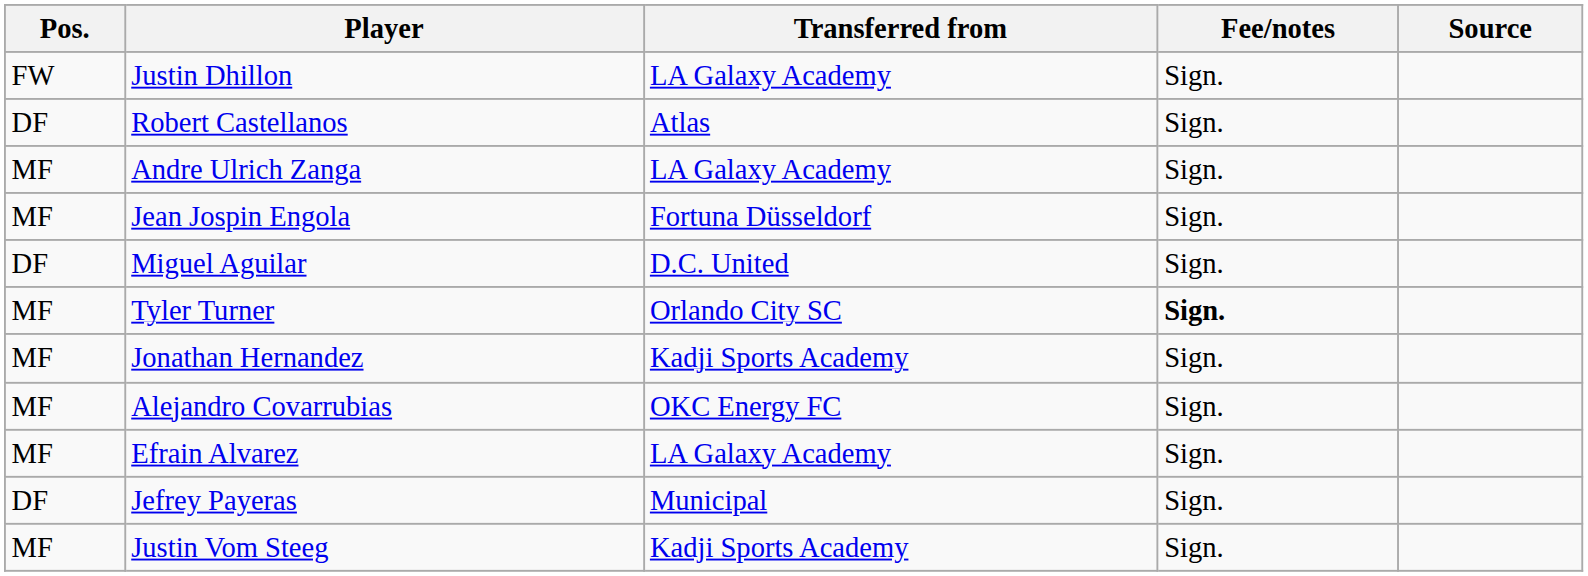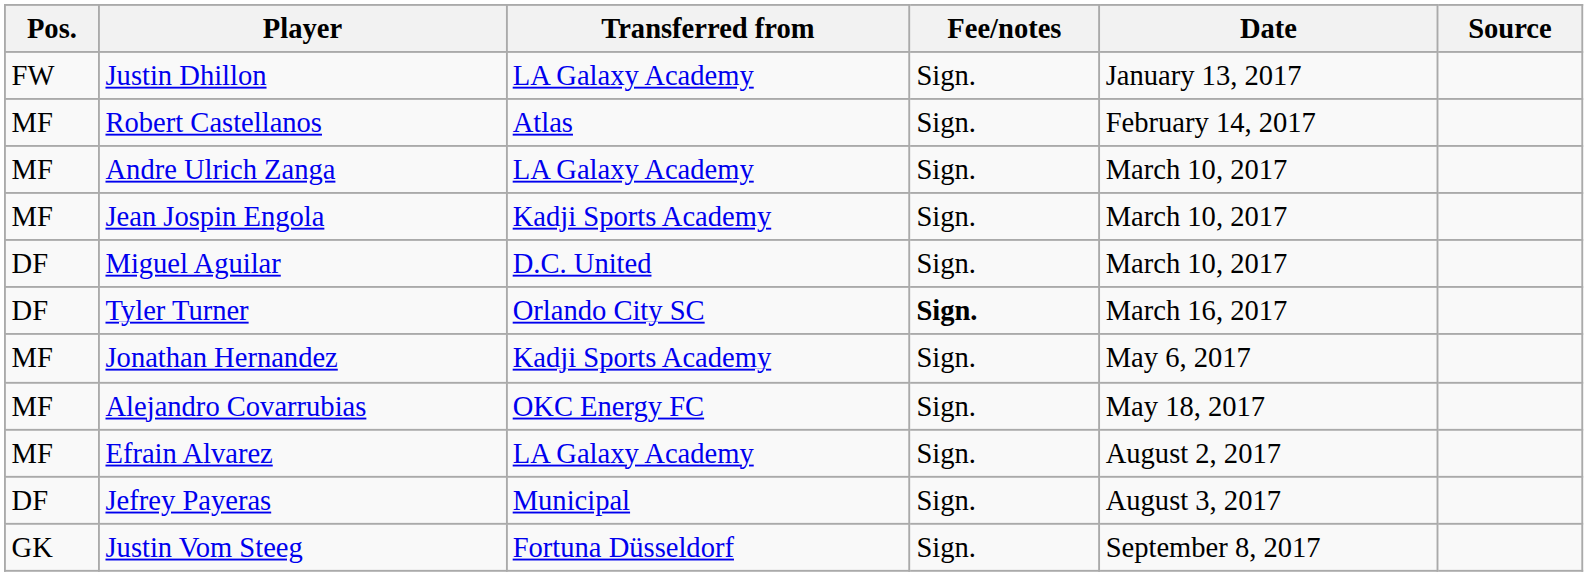+ column: Date | January 13, 2017 | February 14, 2017 | March 10, 2017 | March 10, 2017 | March 10, 2017 | March 16, 2017 | May 6, 2017 | May 18, 2017 | August 2, 2017 | August 3, 2017 | September 8, 2017
Robert Castellanos | Pos.: DF -> MF
Jean Jospin Engola | Transferred from: Fortuna Düsseldorf -> Kadji Sports Academy
Tyler Turner | Pos.: MF -> DF
Justin Vom Steeg | Pos.: MF -> GK
Justin Vom Steeg | Transferred from: Kadji Sports Academy -> Fortuna Düsseldorf
